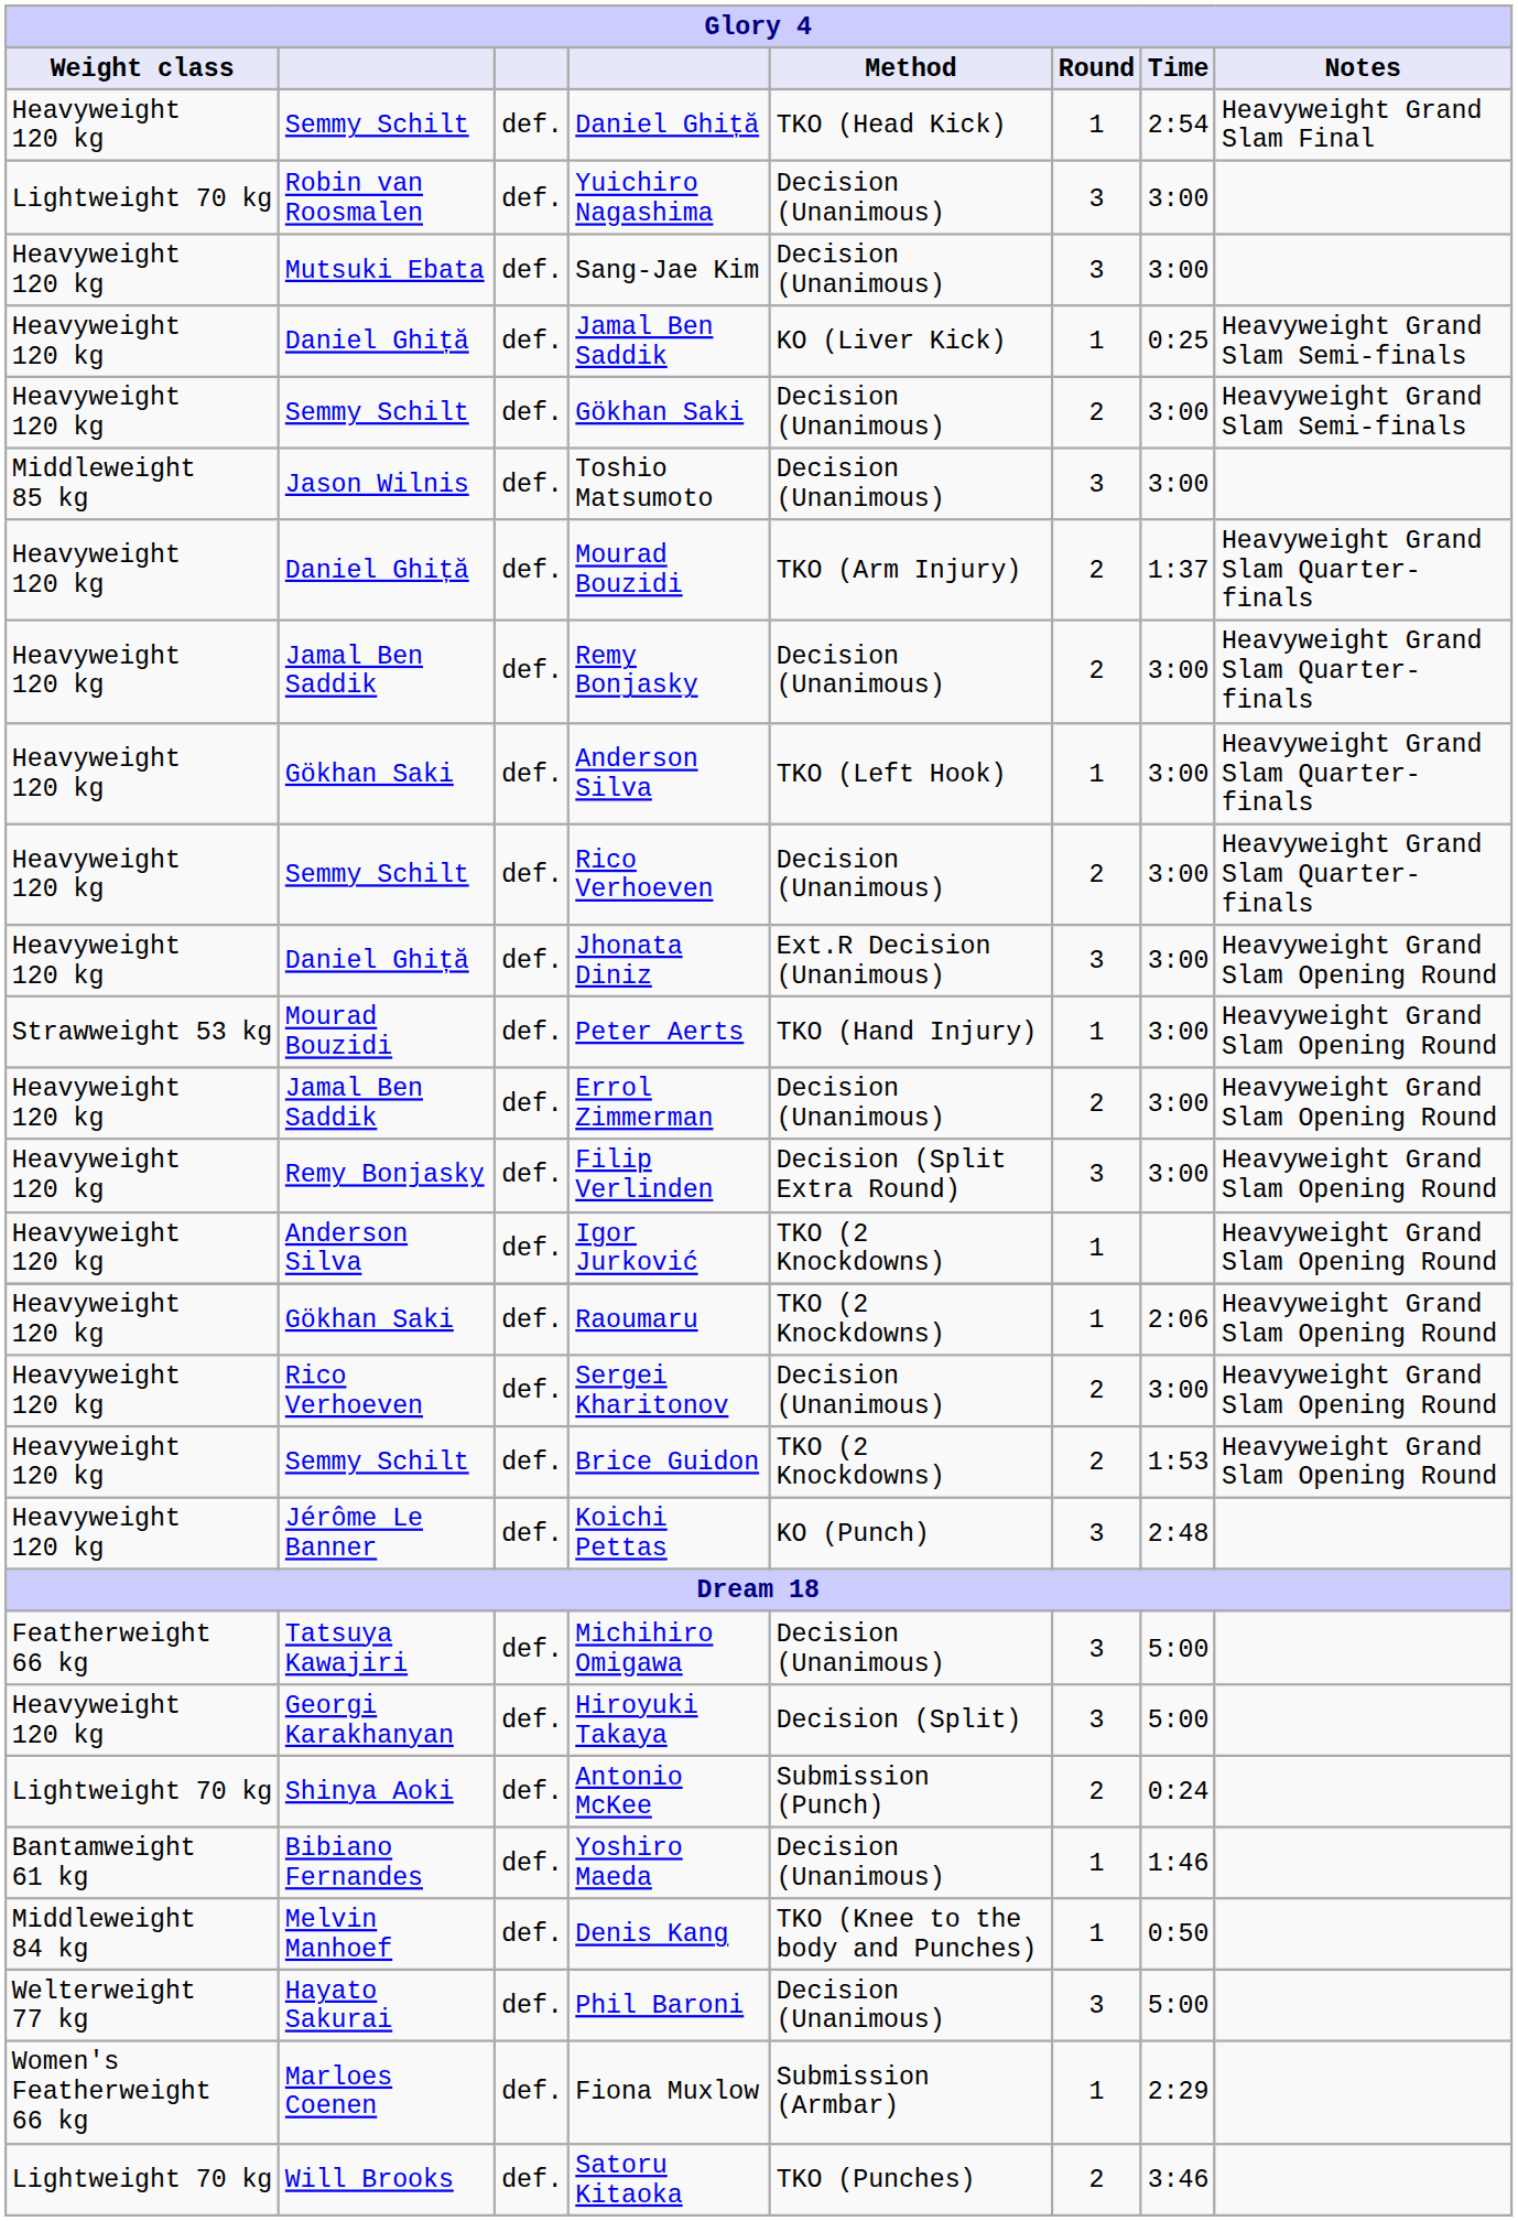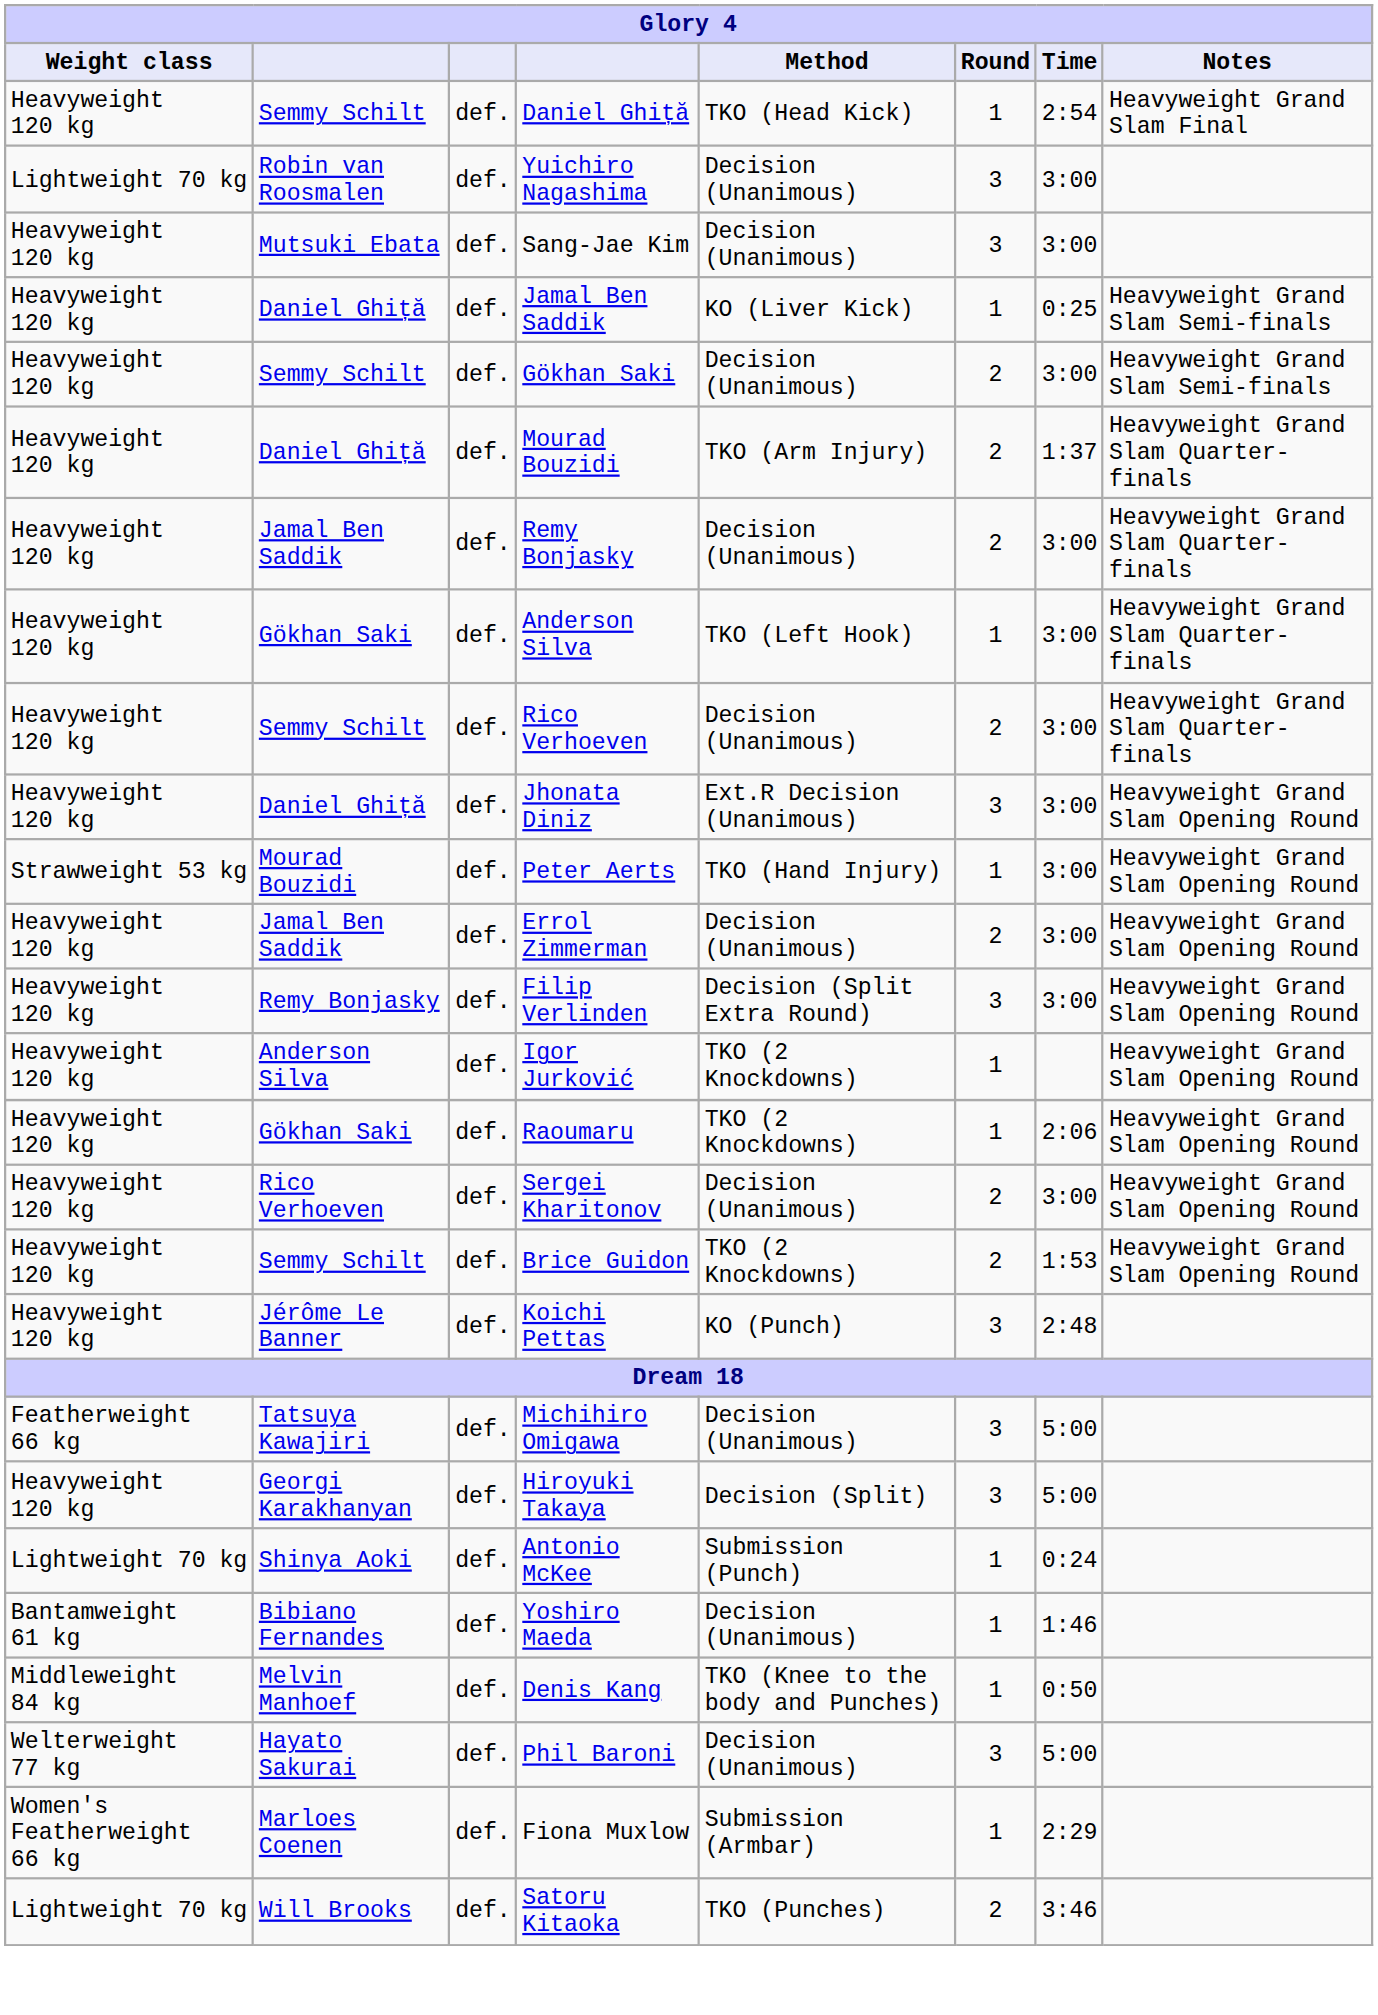- row: Middleweight 85 kg | Jason Wilnis | def. | Toshio Matsumoto | Decision (Unanimous) | 3 | 3:00
Antonio McKee | Round: 2 -> 1
